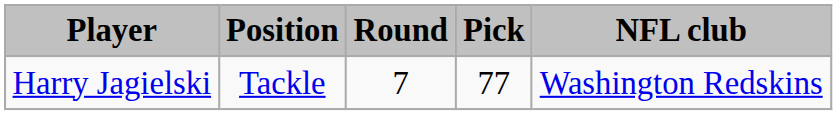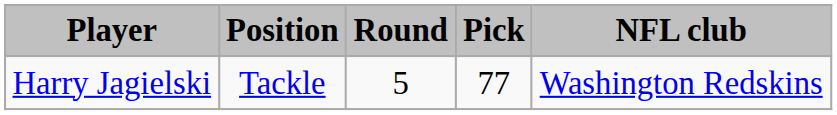Harry Jagielski | Round: 7 -> 5
